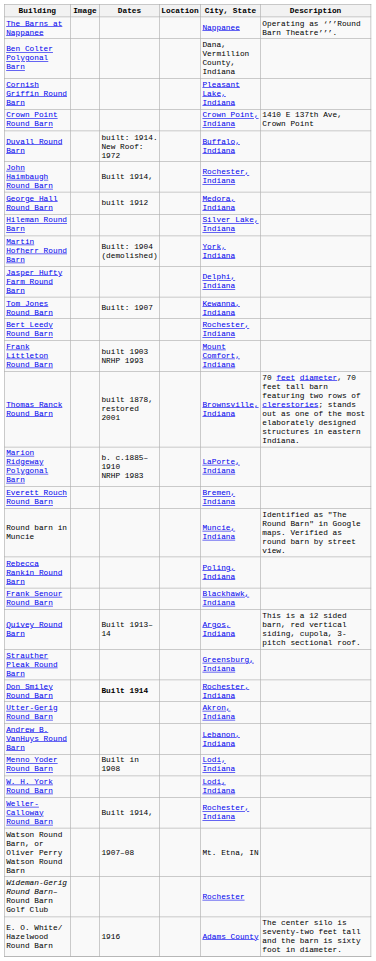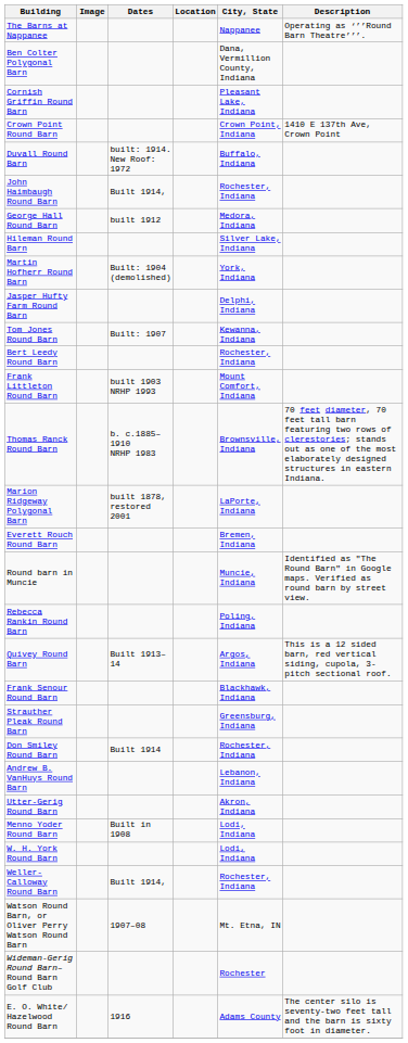Thomas Ranck Round Barn | Dates: built 1878, restored 2001 -> b. c.1885–1910 NRHP 1983
Marion Ridgeway Polygonal Barn | Dates: b. c.1885–1910 NRHP 1983 -> built 1878, restored 2001
rows swapped: Quivey Round Barn <-> Frank Senour Round Barn
Don Smiley Round Barn | Dates: bold -> normal
rows swapped: Utter-Gerig Round Barn <-> Andrew B. VanHuys Round Barn
